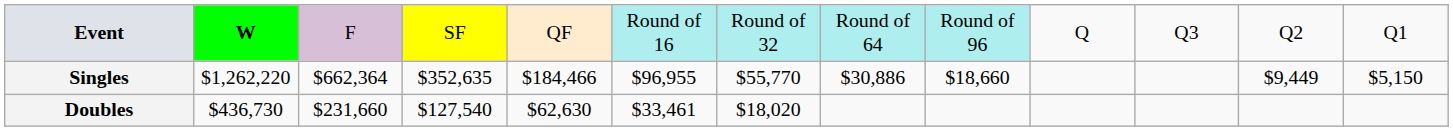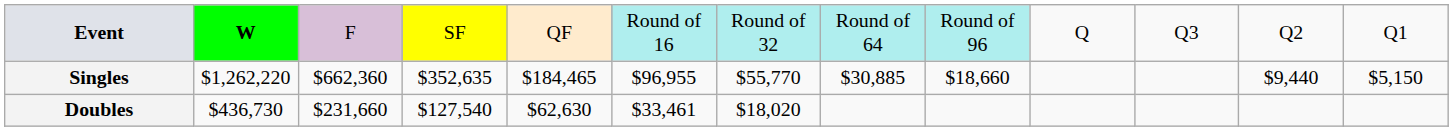Singles | column 3: $662,364 -> $662,360
Singles | column 5: $184,466 -> $184,465
Singles | column 8: $30,886 -> $30,885
Singles | column 12: $9,449 -> $9,440
